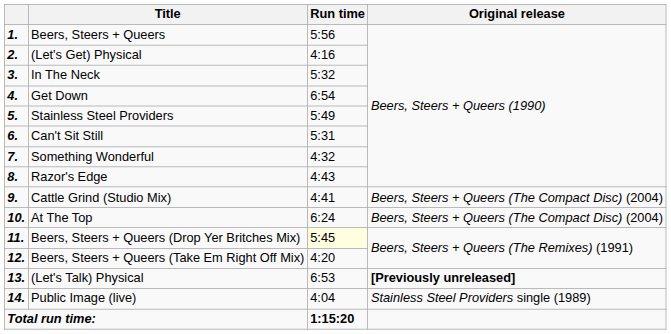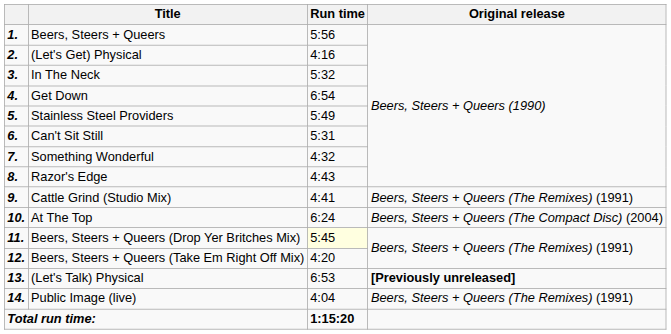Cattle Grind (Studio Mix) | Original release: Beers, Steers + Queers (The Compact Disc) (2004) -> Beers, Steers + Queers (The Remixes) (1991)
Public Image (live) | Original release: Stainless Steel Providers single (1989) -> Beers, Steers + Queers (The Remixes) (1991)
